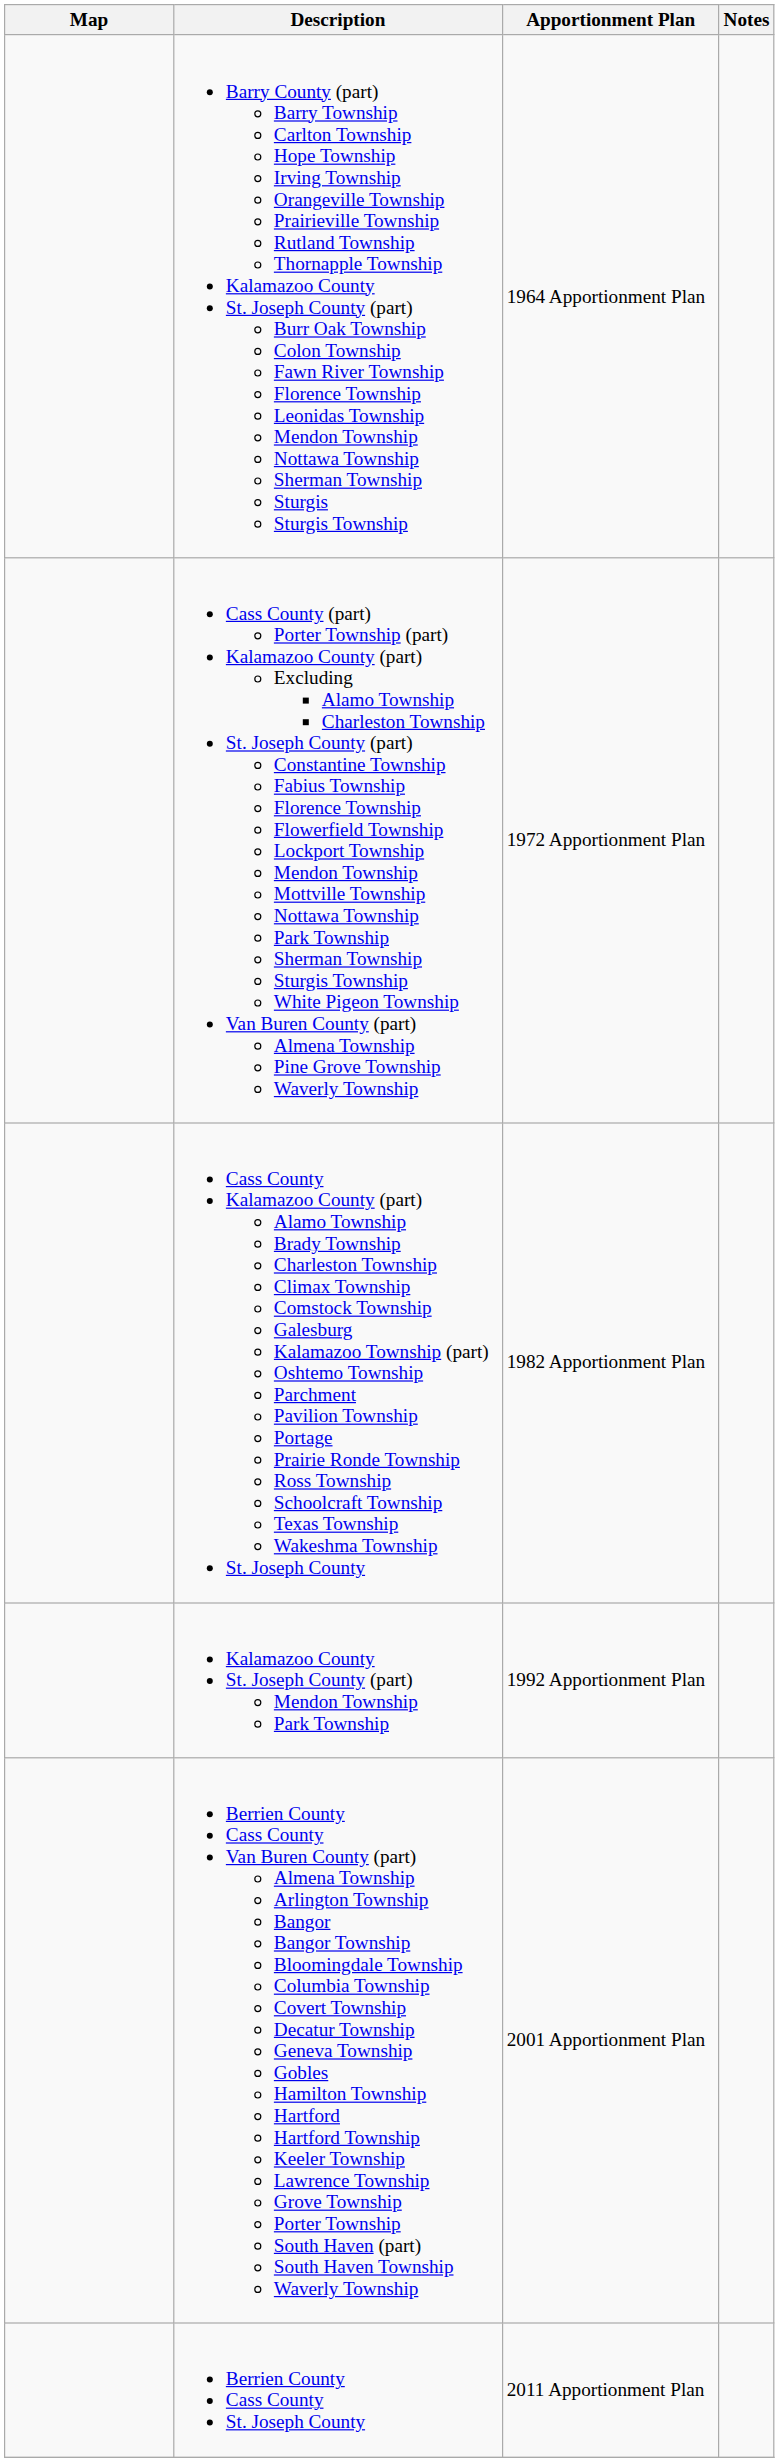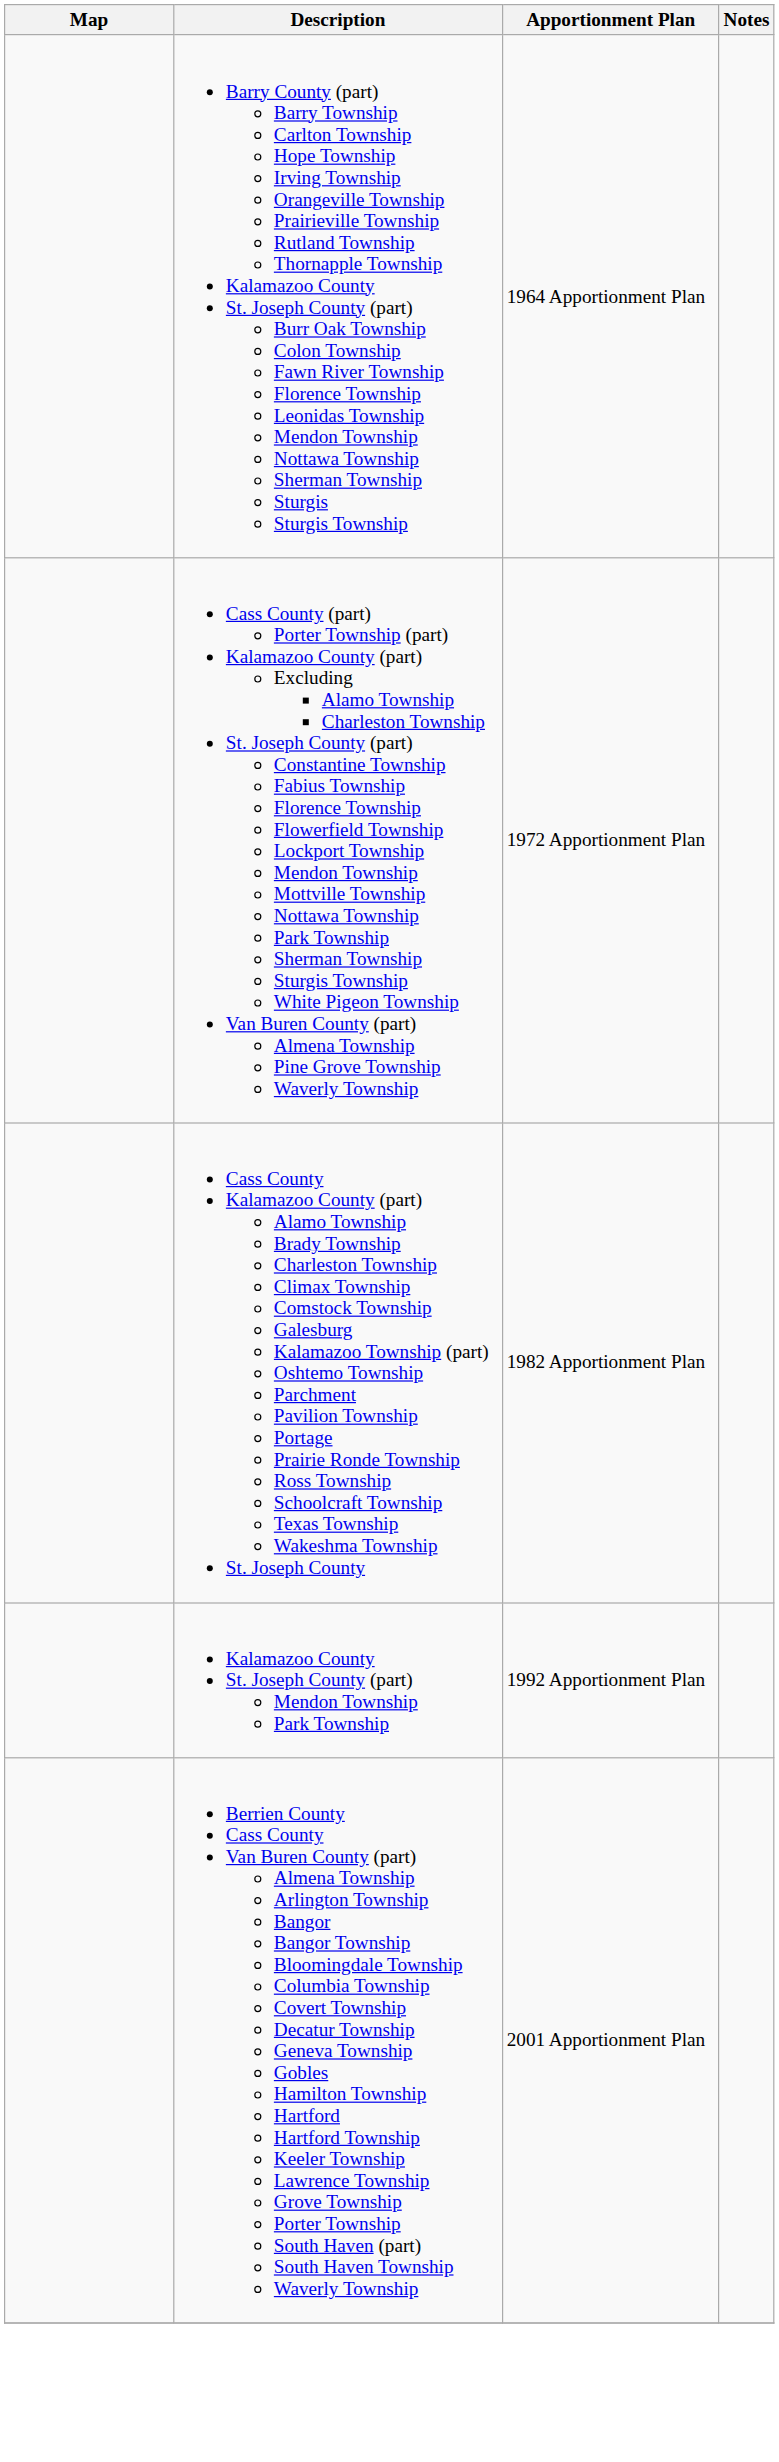- row: Berrien County Cass County St. Joseph County | 2011 Apportionment Plan
